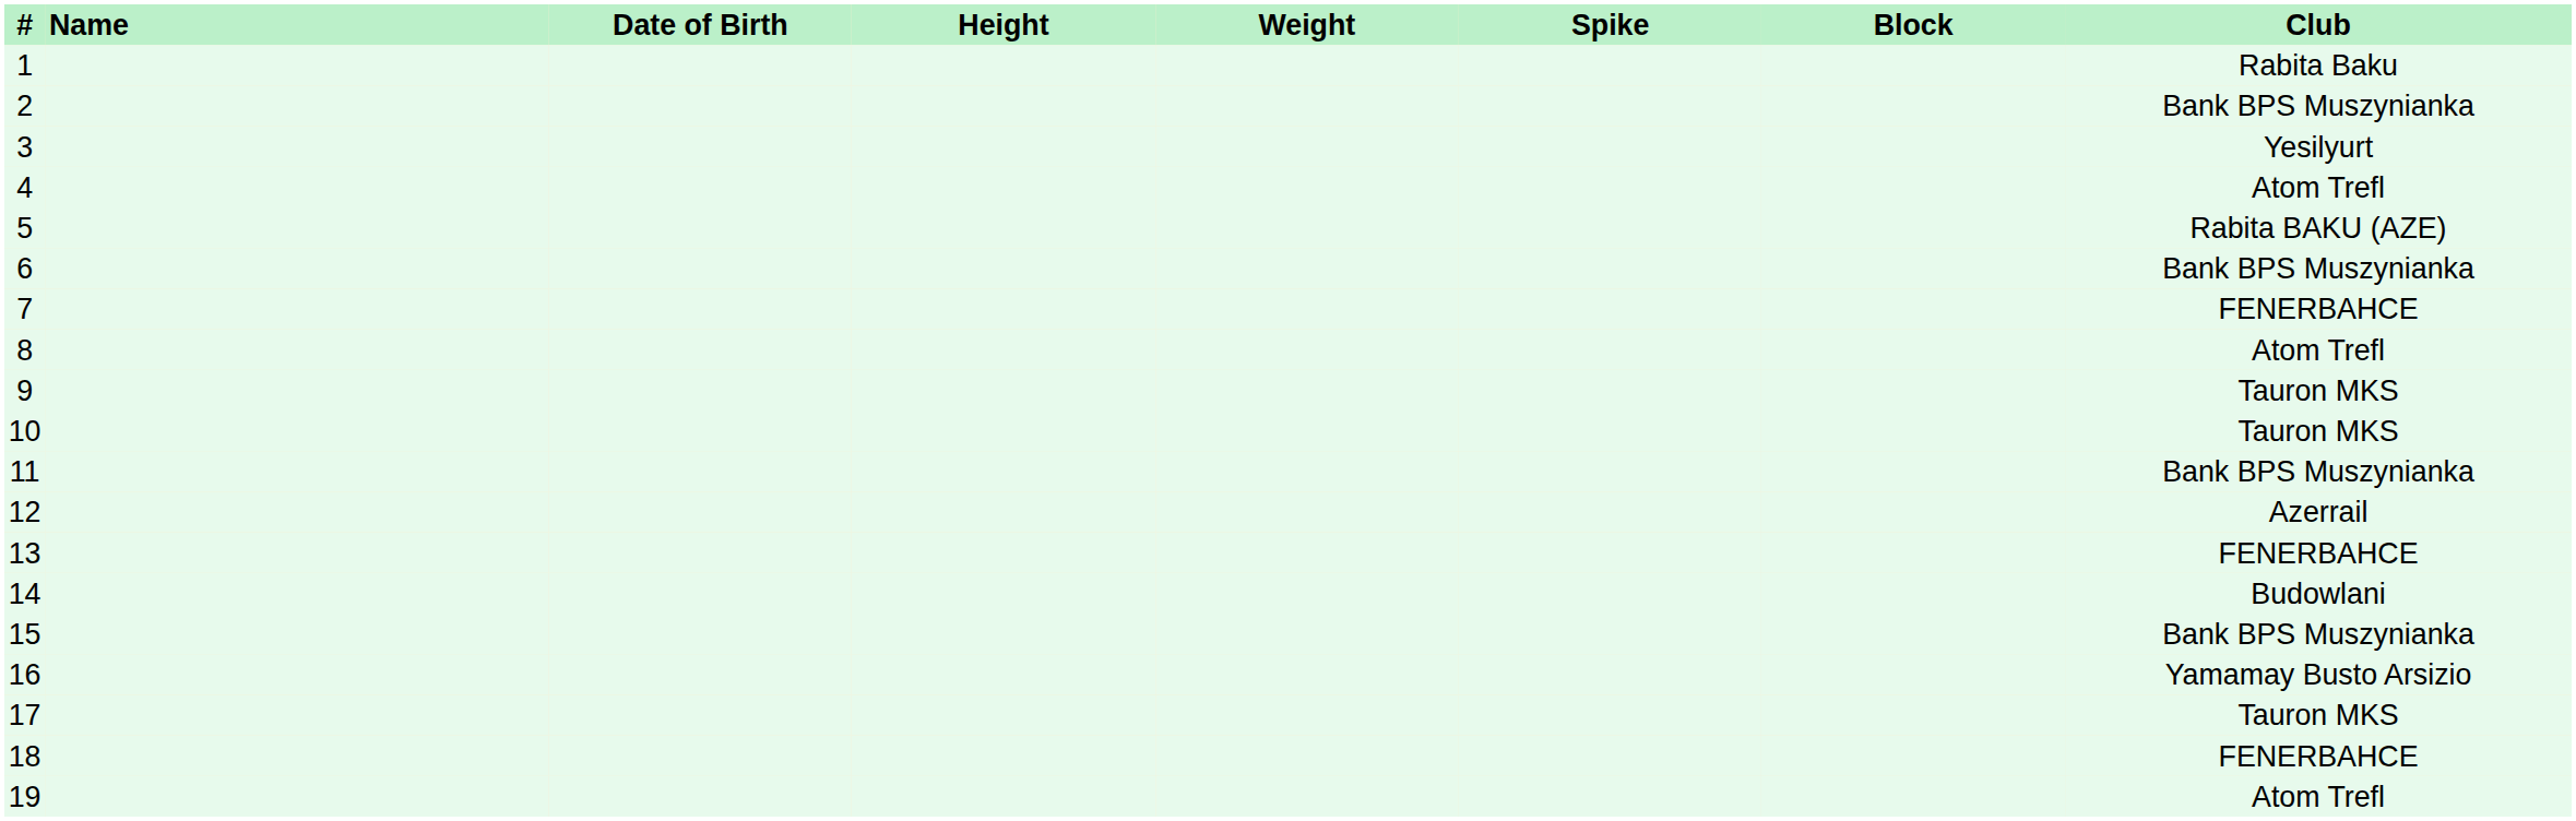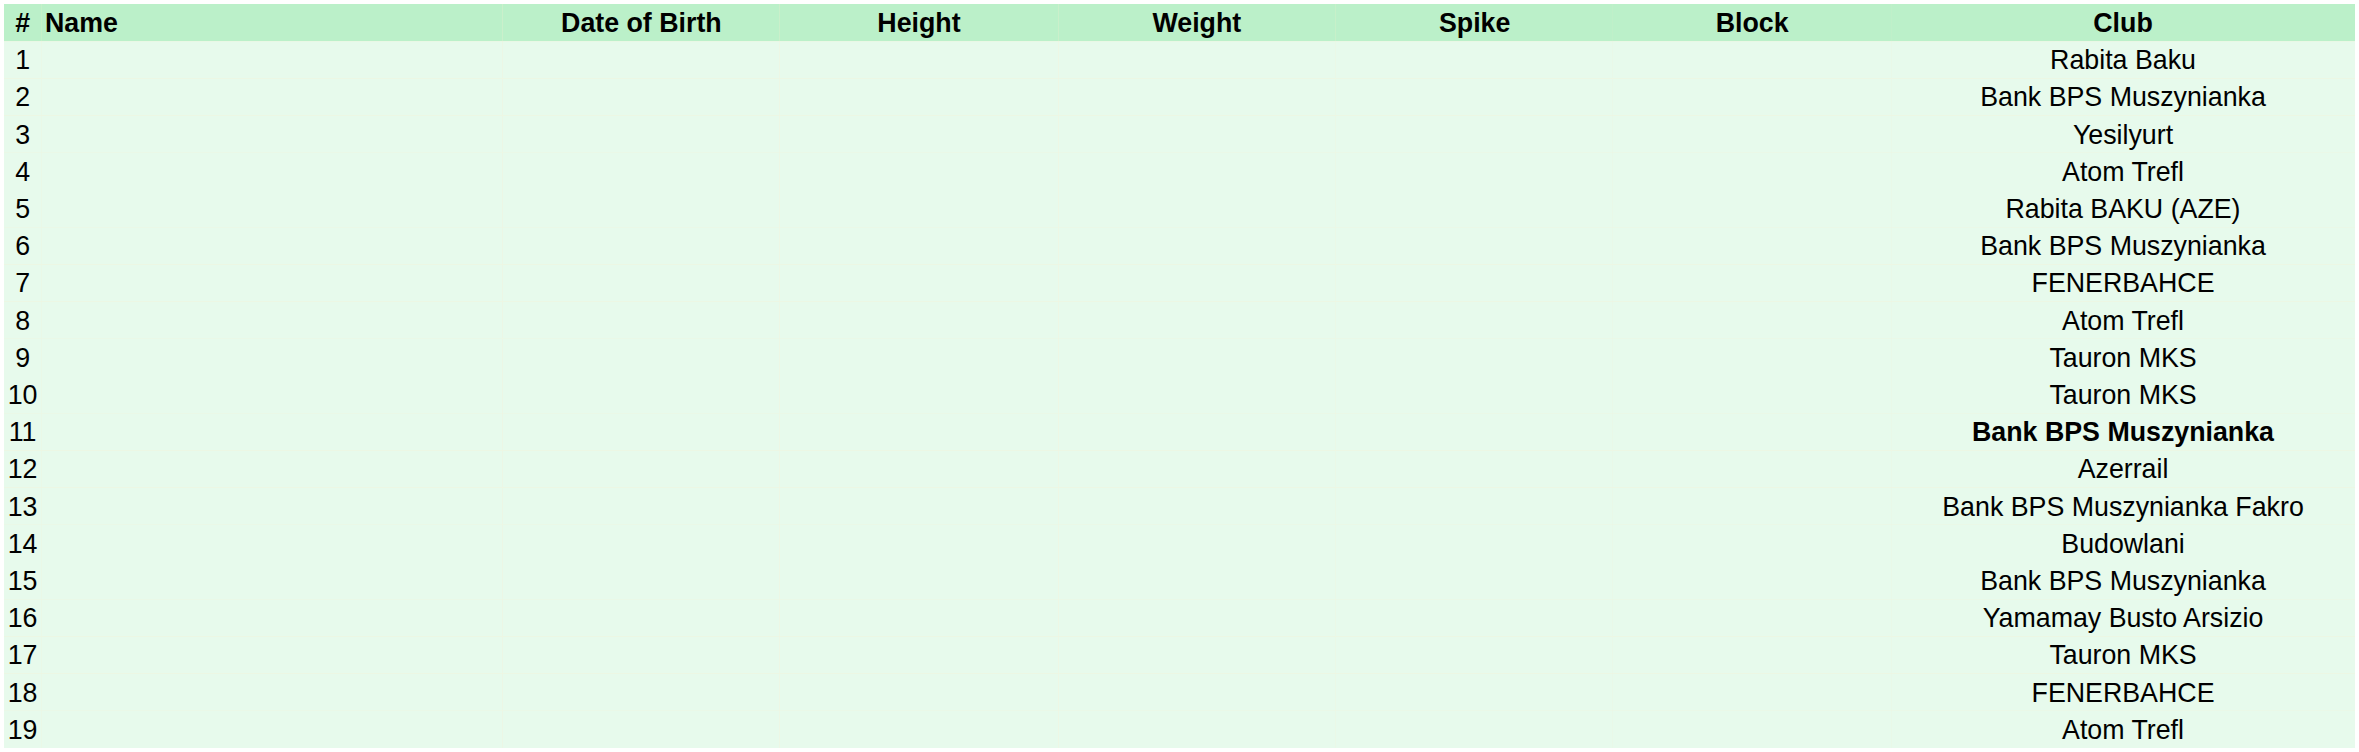11 | Club: normal -> bold
13 | Club: FENERBAHCE -> Bank BPS Muszynianka Fakro
